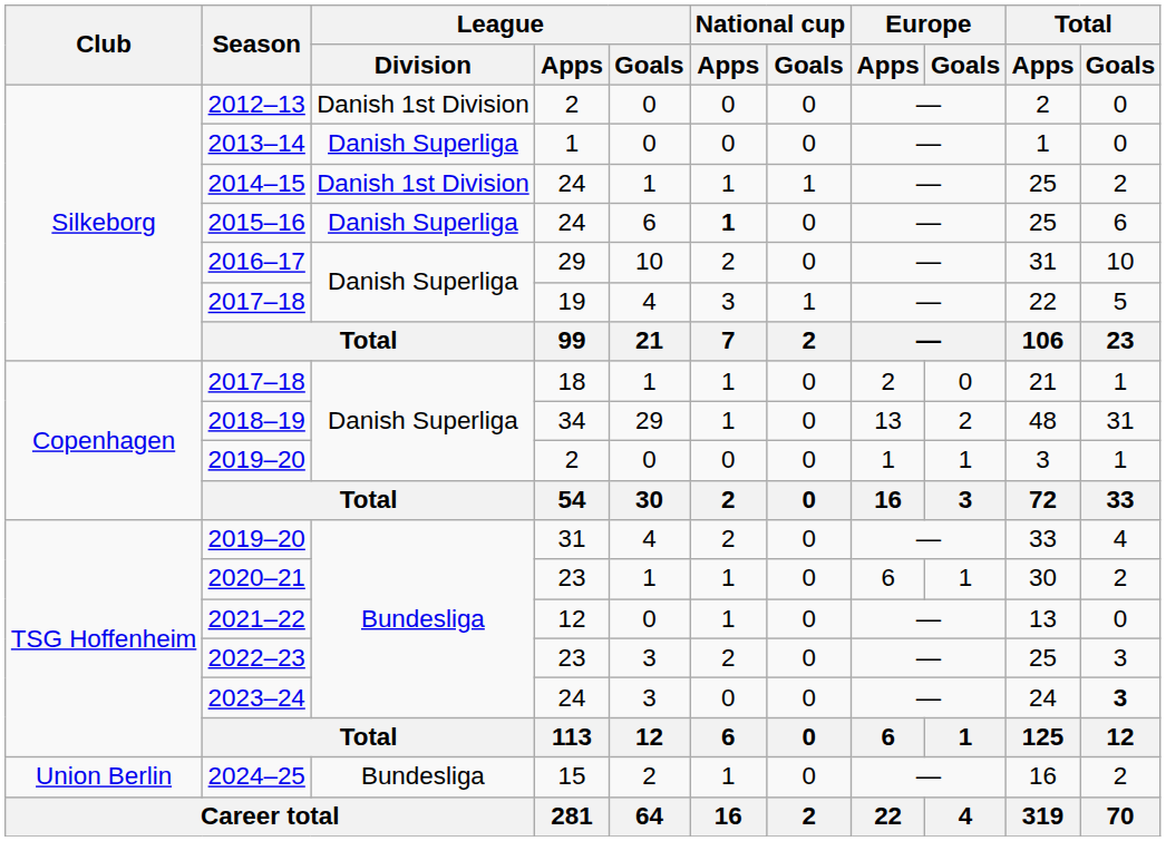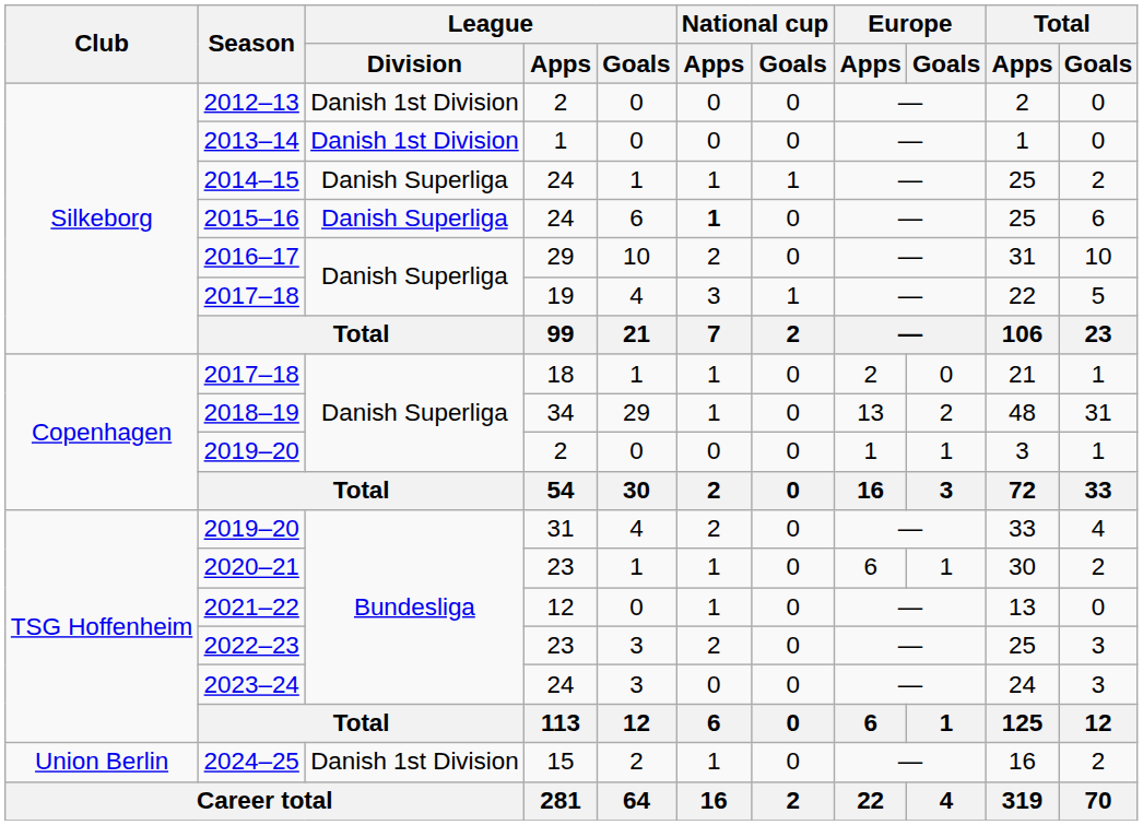2013–14 | League / Division: Danish Superliga -> Danish 1st Division
2014–15 | League / Division: Danish 1st Division -> Danish Superliga
2023–24 | Total / Goals: bold -> normal
2024–25 | League / Division: Bundesliga -> Danish 1st Division
